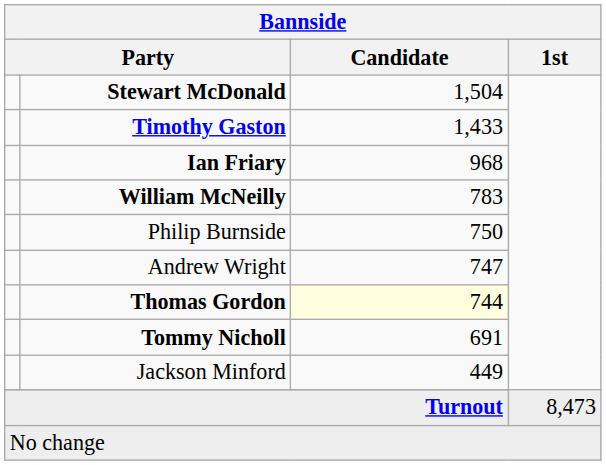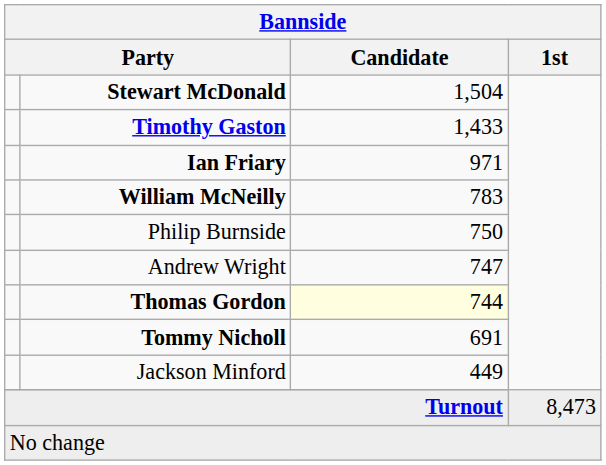Ian Friary | Candidate: 968 -> 971
